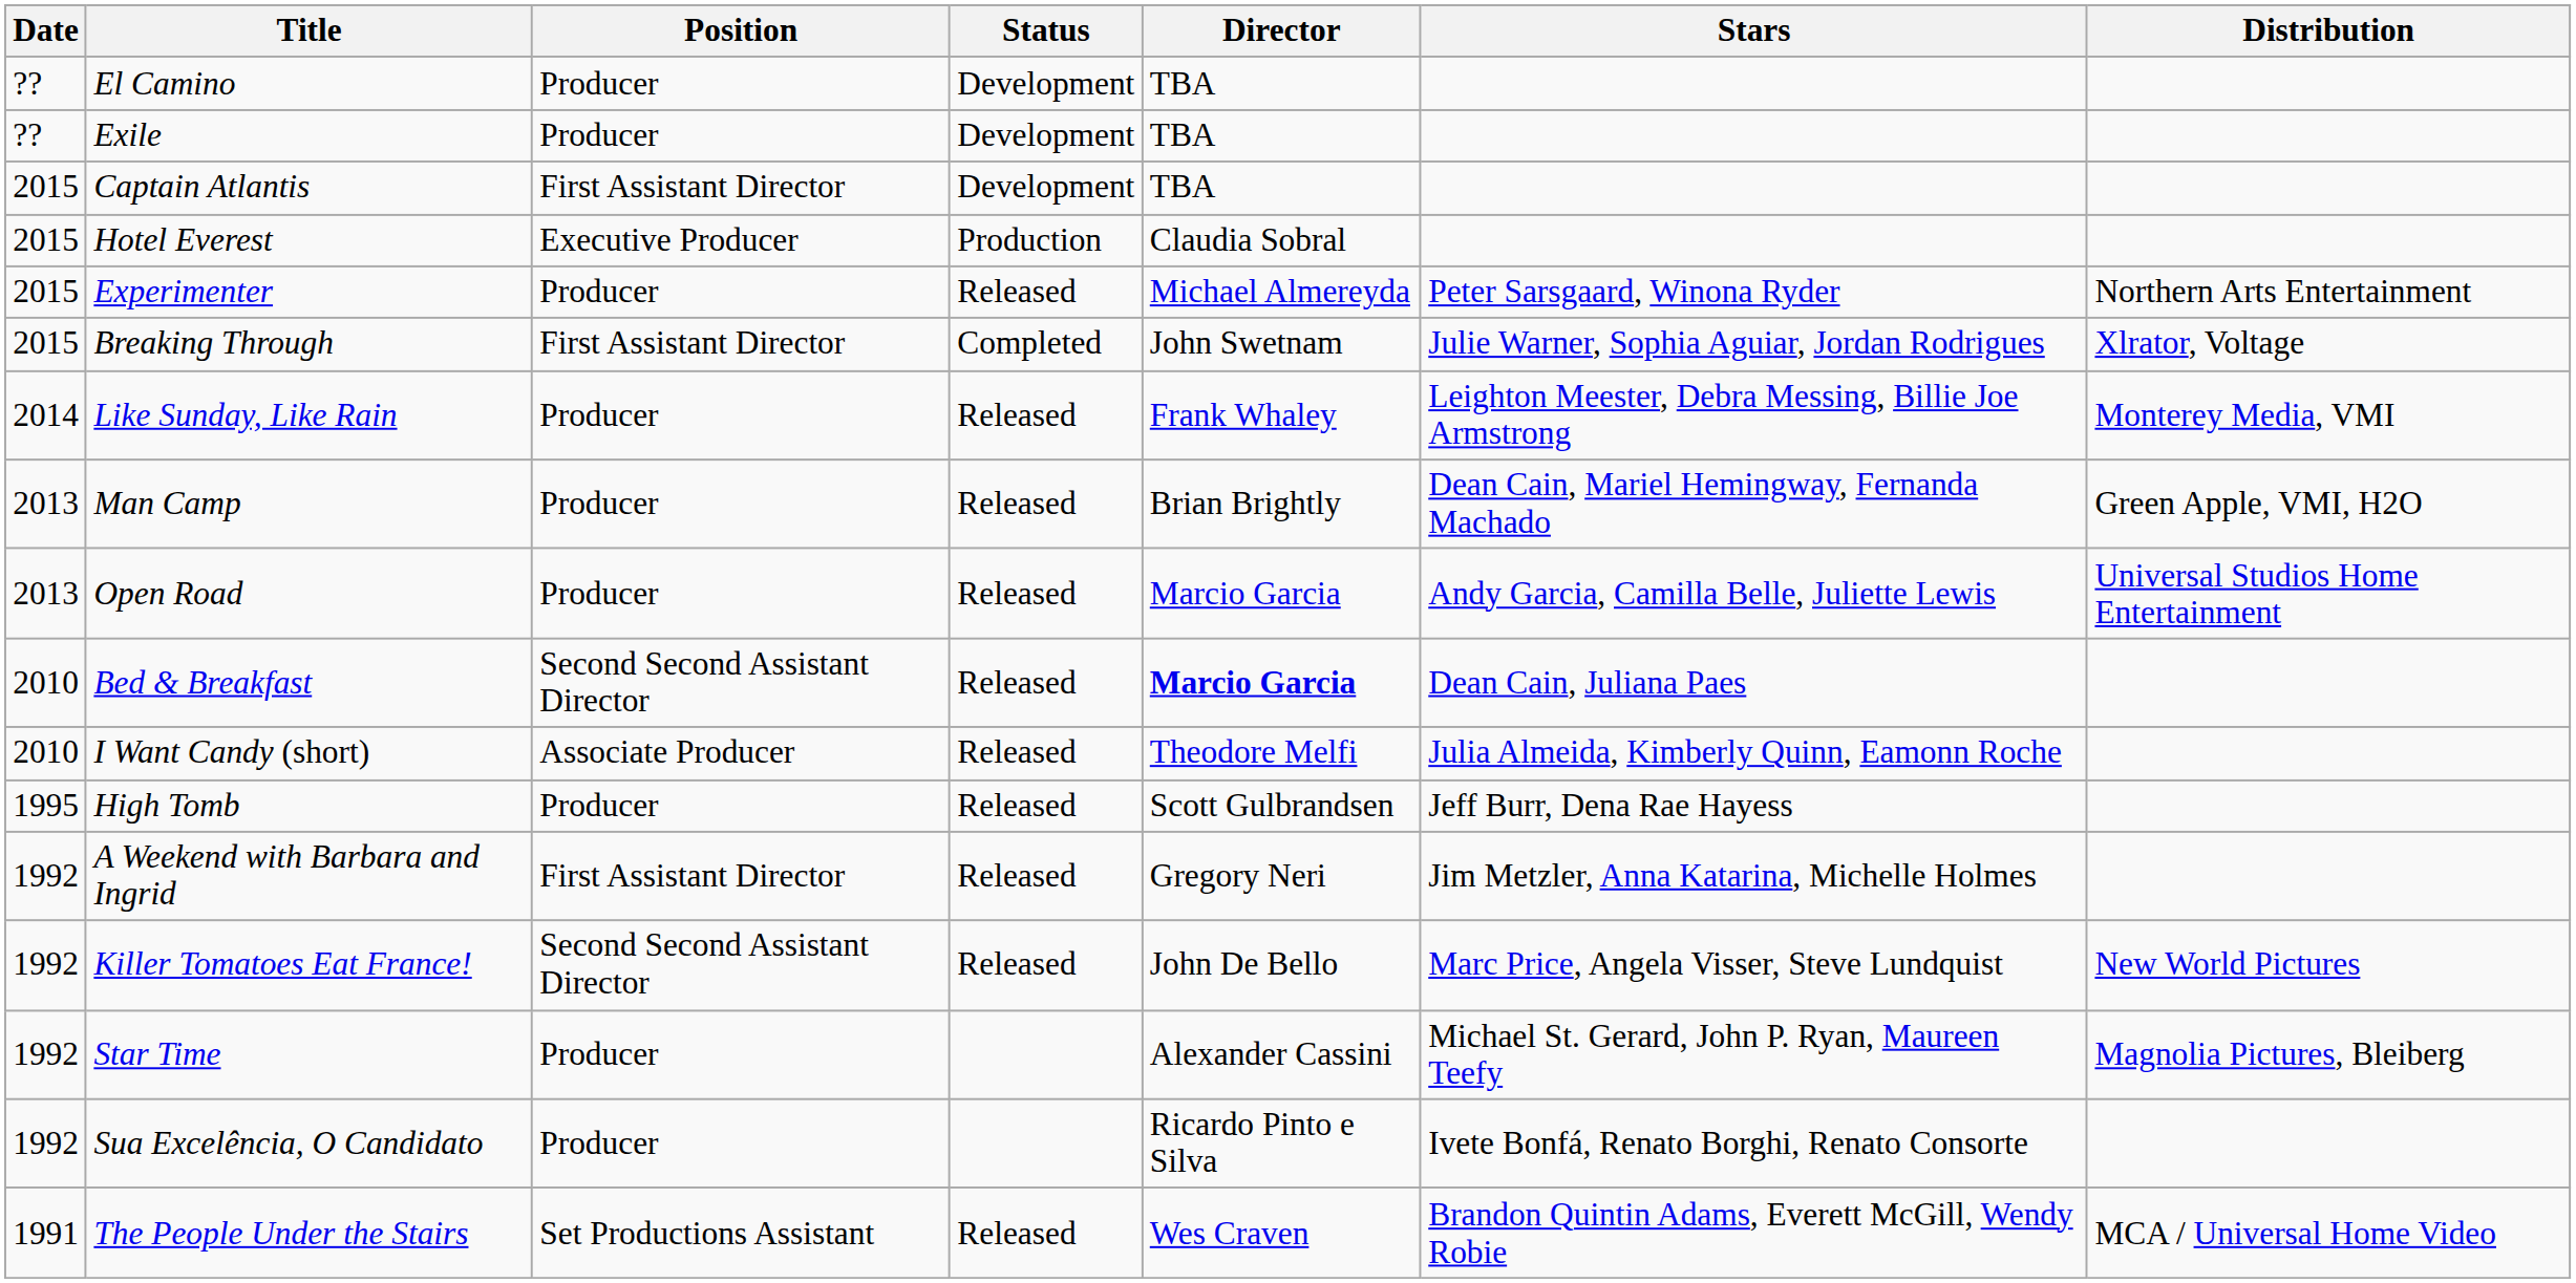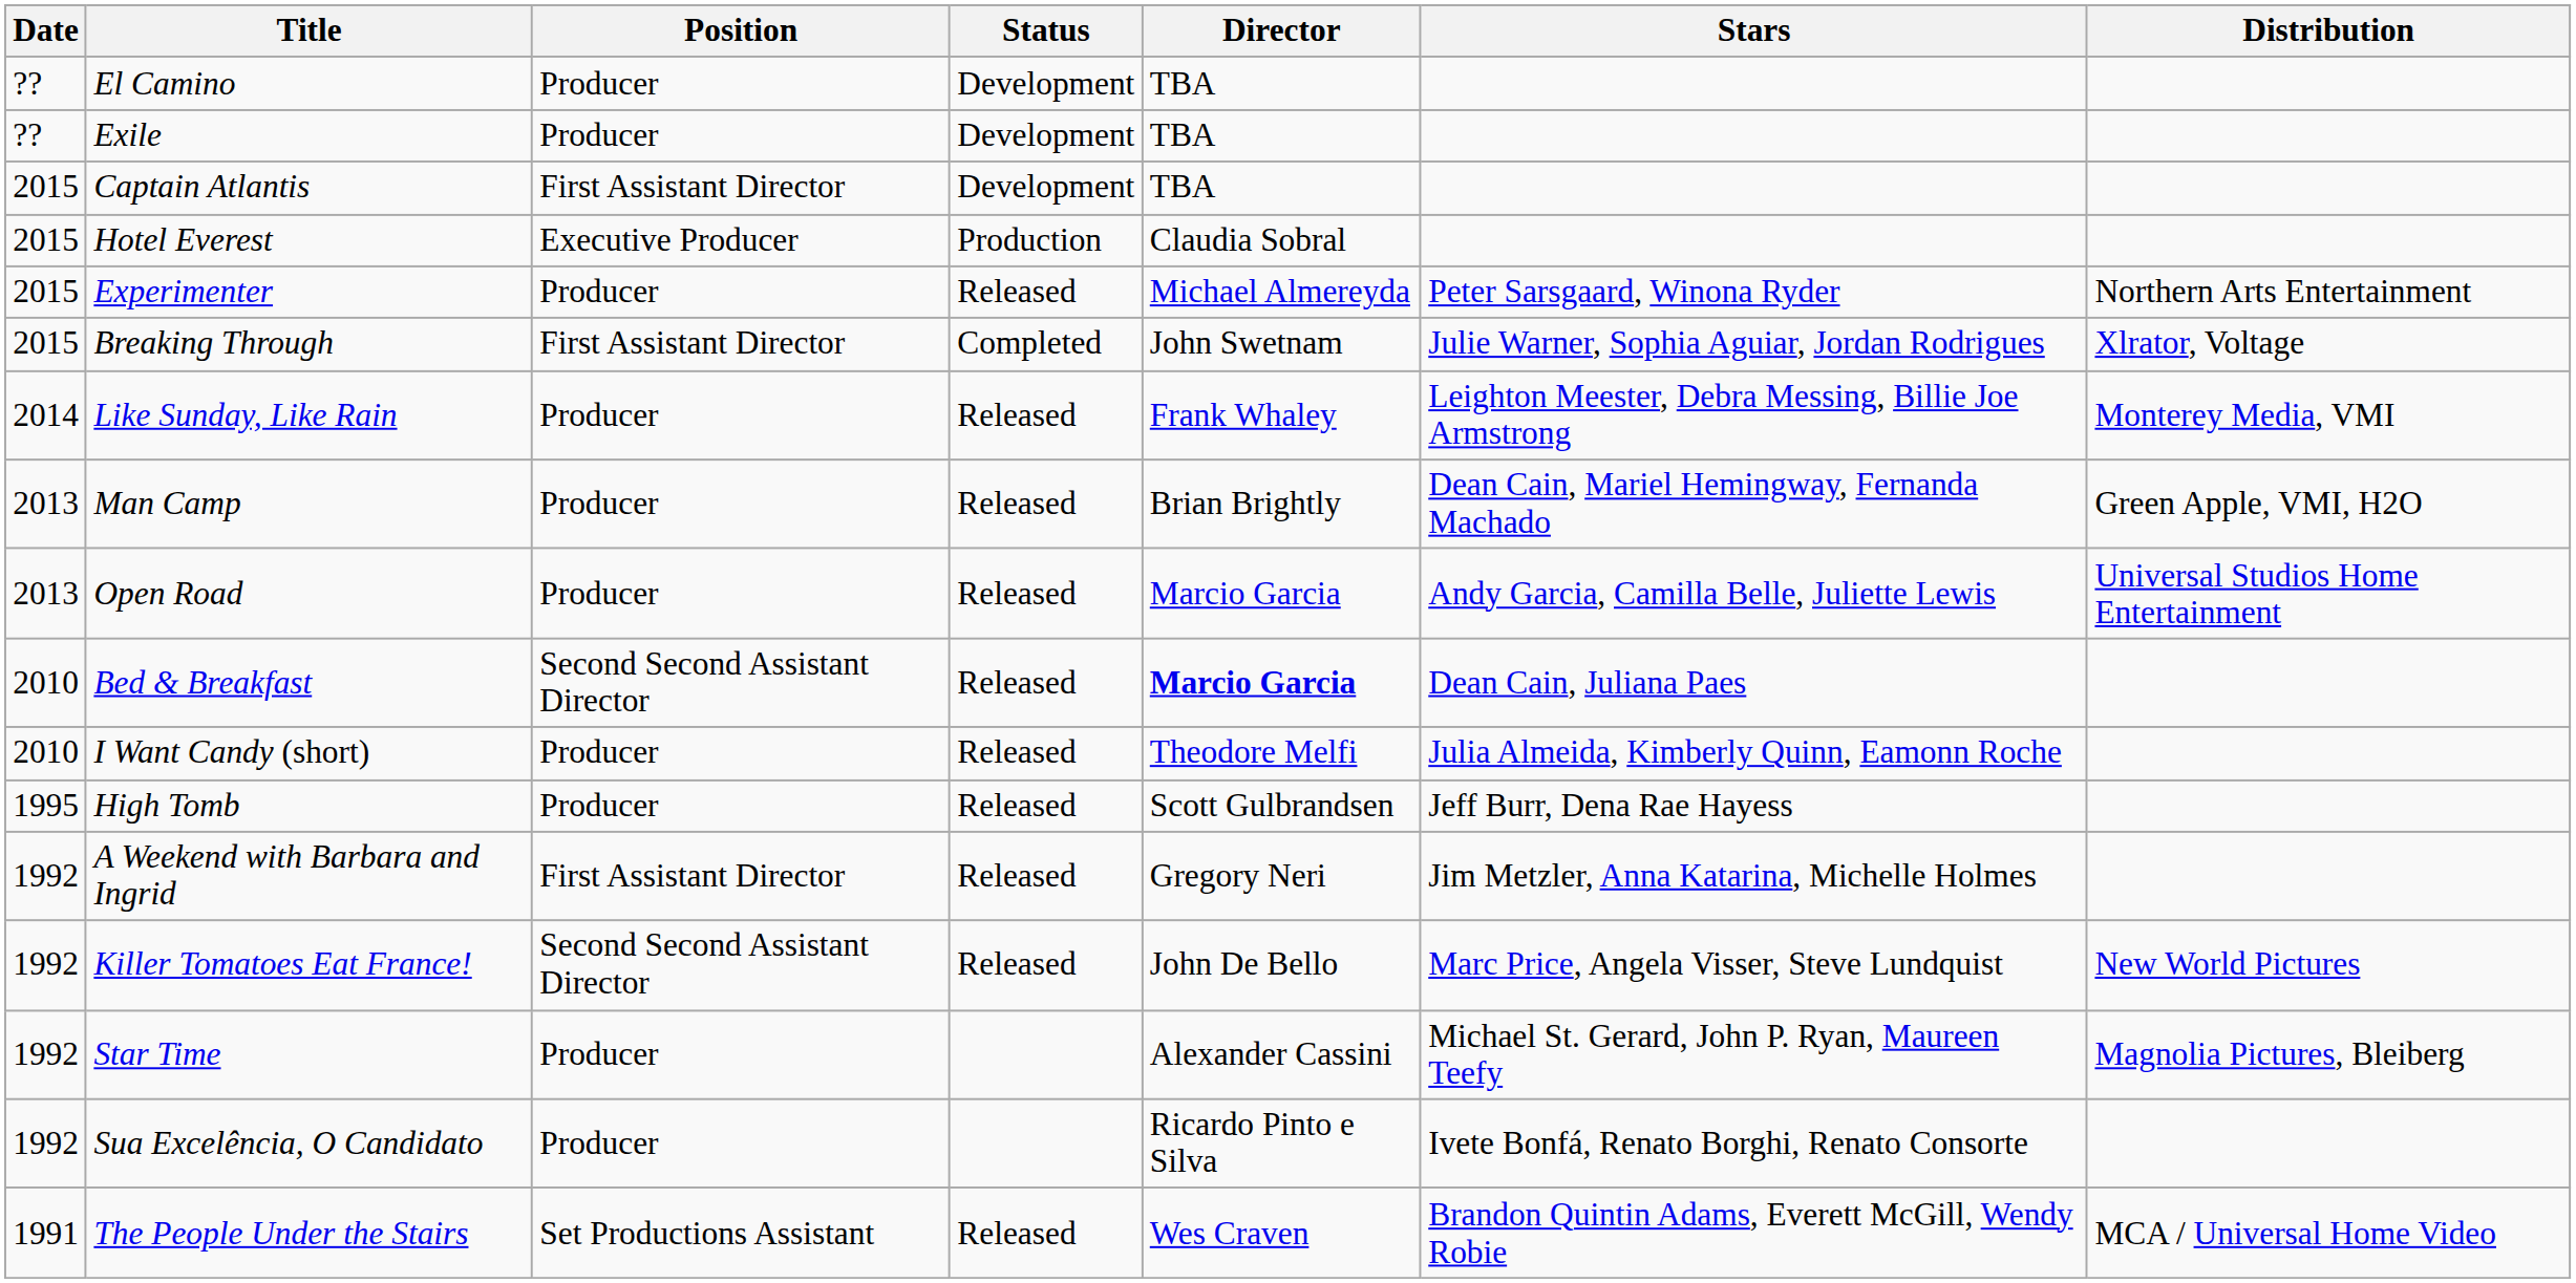I Want Candy (short) | Position: Associate Producer -> Producer
